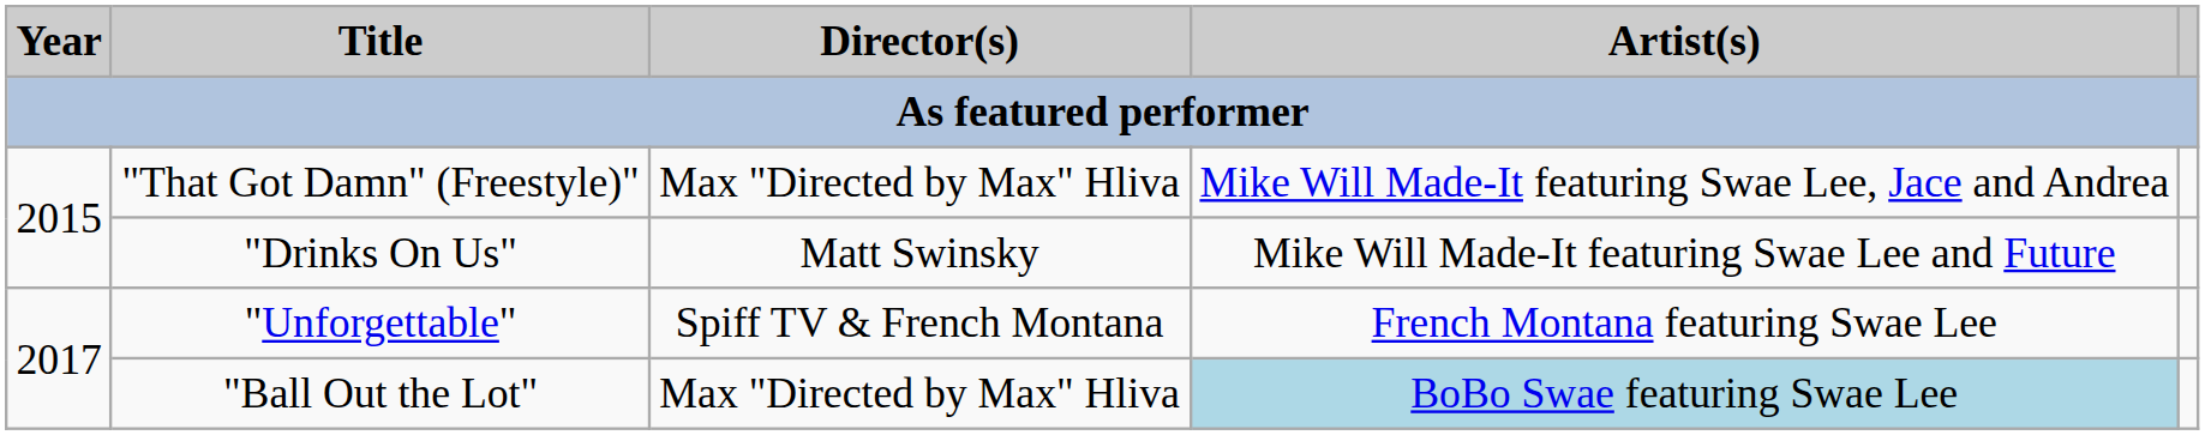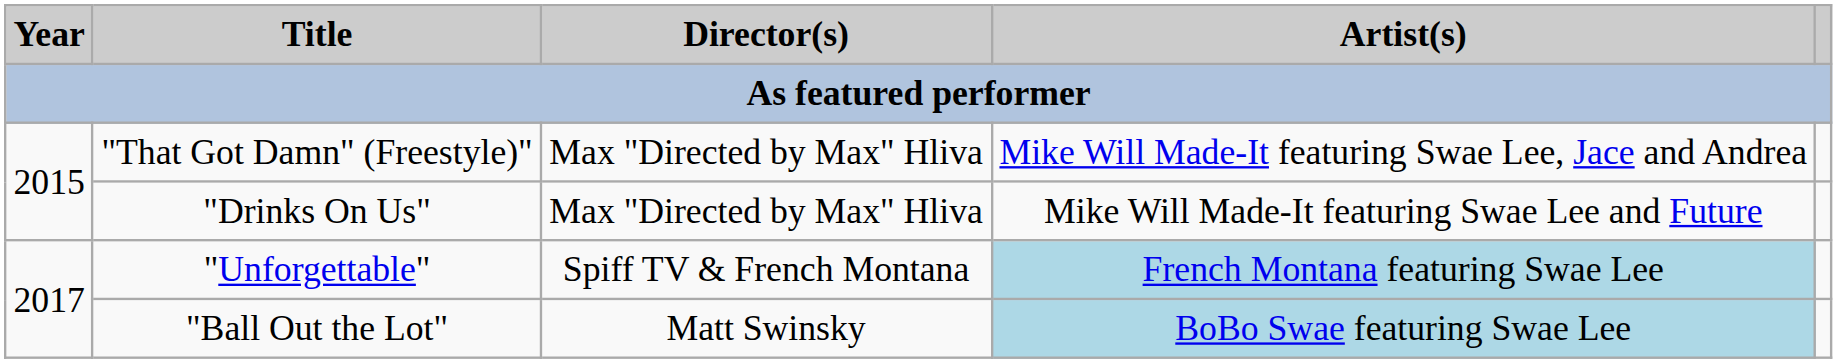"Drinks On Us" | Director(s): Matt Swinsky -> Max "Directed by Max" Hliva
"Unforgettable" | Artist(s): no background -> lightblue background
"Ball Out the Lot" | Director(s): Max "Directed by Max" Hliva -> Matt Swinsky
